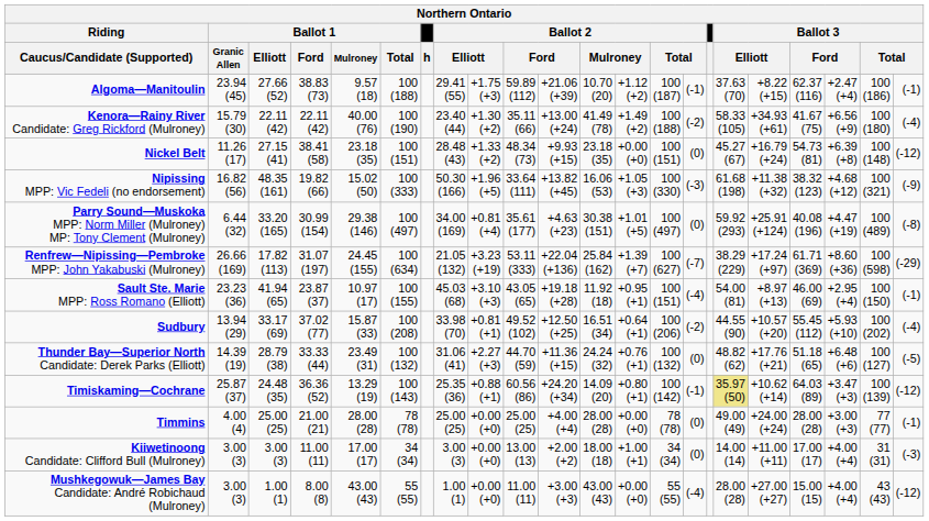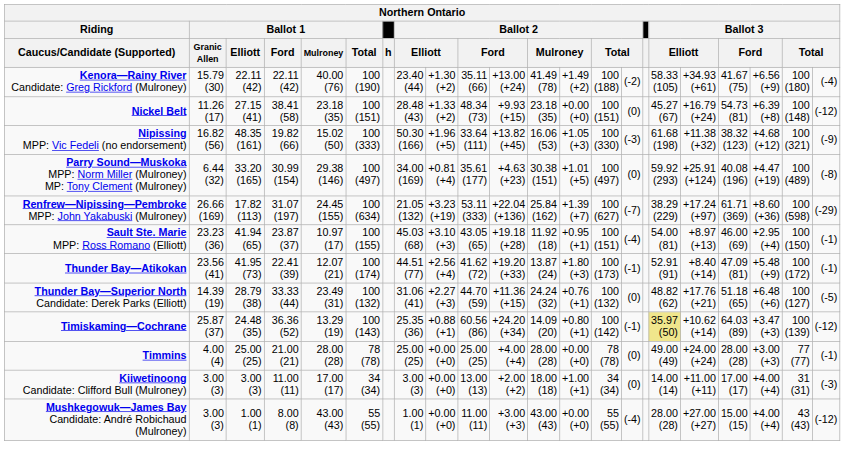- row: Algoma—Manitoulin | 23.94 (45) | 27.66 (52) | 38.83 (73) | 9.57 (18) | 100 (188) | 29.41 (55) | +1.75 (+3) | 59.89 (112) | +21.06 (+39) | 10.70 (20) | +1.12 (+2) | 100 (187) | (-1) | 37.63 (70) | +8.22 (+15) | 62.37 (116) | +2.47 (+4) | 100 (186) | (-1)
- row: Sudbury | 13.94 (29) | 33.17 (69) | 37.02 (77) | 15.87 (33) | 100 (208) | 33.98 (70) | +0.81 (+1) | 49.52 (102) | +12.50 (+25) | 16.51 (34) | +0.64 (+1) | 100 (206) | (-2) | 44.55 (90) | +10.57 (+20) | 55.45 (112) | +5.93 (+10) | 100 (202) | (-4)
+ row: Thunder Bay—Atikokan | 23.56 (41) | 41.95 (73) | 22.41 (39) | 12.07 (21) | 100 (174) | 44.51 (77) | +2.56 (+4) | 41.62 (72) | +19.20 (+33) | 13.87 (24) | +1.80 (+3) | 100 (173) | (-1) | 52.91 (91) | +8.40 (+14) | 47.09 (81) | +5.48 (+9) | 100 (172) | (-1)
